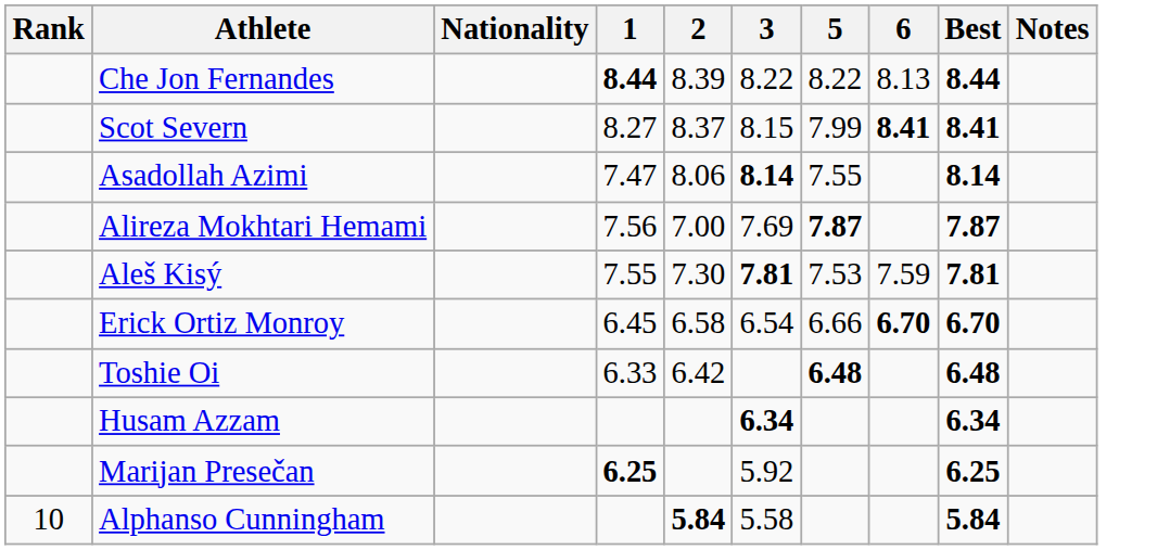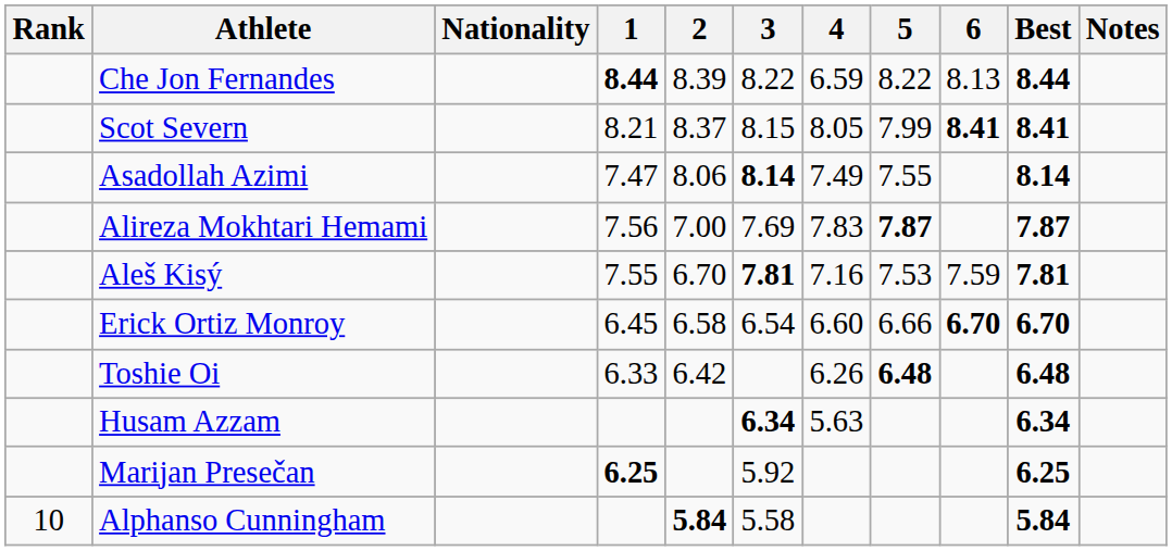+ column: 4 | 6.59 | 8.05 | 7.49 | 7.83 | 7.16 | 6.60 | 6.26 | 5.63
Scot Severn | 1: 8.27 -> 8.21
Aleš Kisý | 2: 7.30 -> 6.70
